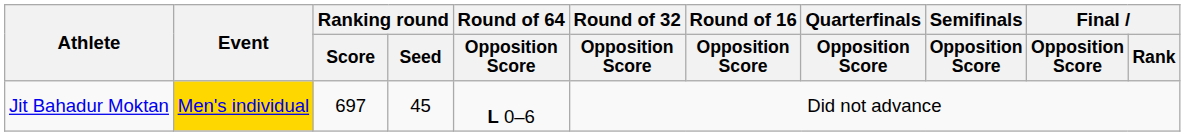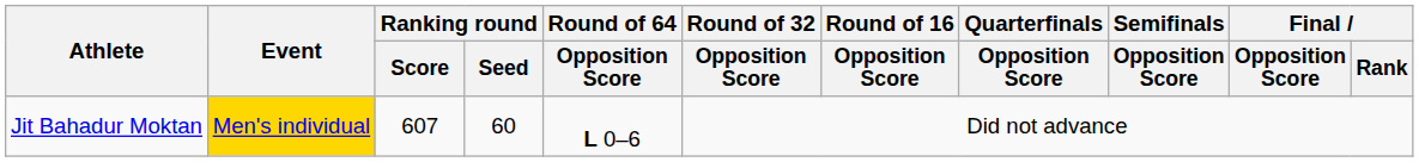Jit Bahadur Moktan | Ranking round / Score: 697 -> 607
Jit Bahadur Moktan | Ranking round / Seed: 45 -> 60
